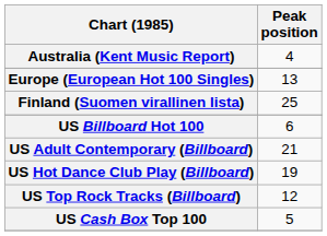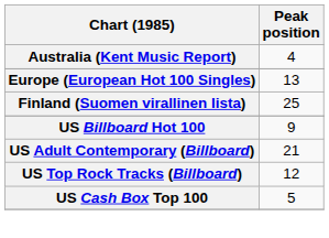US Billboard Hot 100 | Peak position: 6 -> 9
- row: US Hot Dance Club Play (Billboard) | 19
